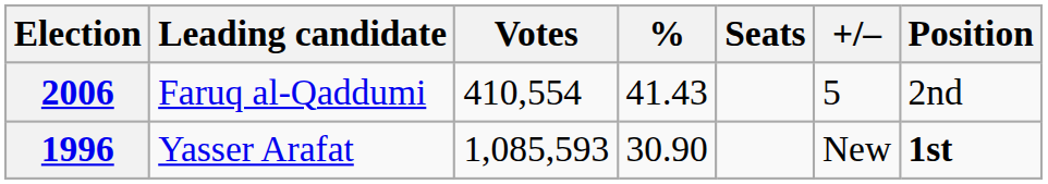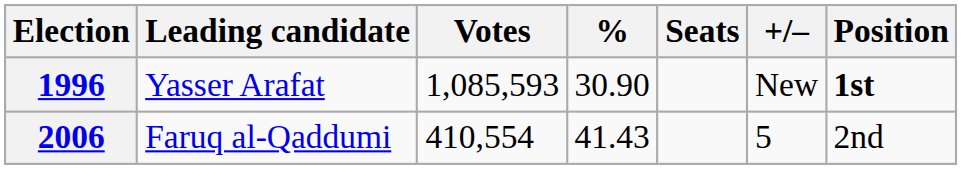rows swapped: 1996 <-> 2006
